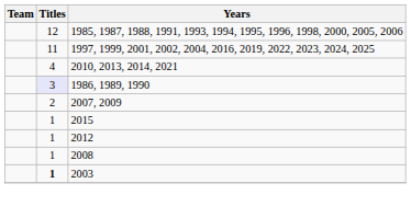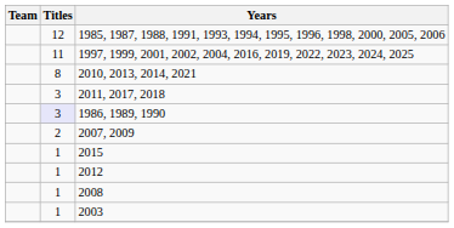2010, 2013, 2014, 2021 | Titles: 4 -> 8
+ row: 3 | 2011, 2017, 2018
2003 | Titles: bold -> normal
